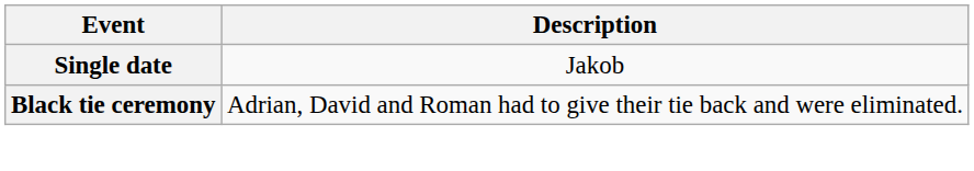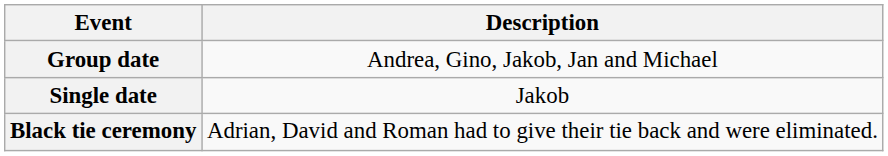+ row: Group date | Andrea, Gino, Jakob, Jan and Michael
